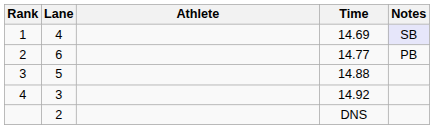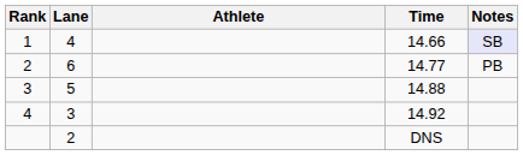1 | Time: 14.69 -> 14.66
